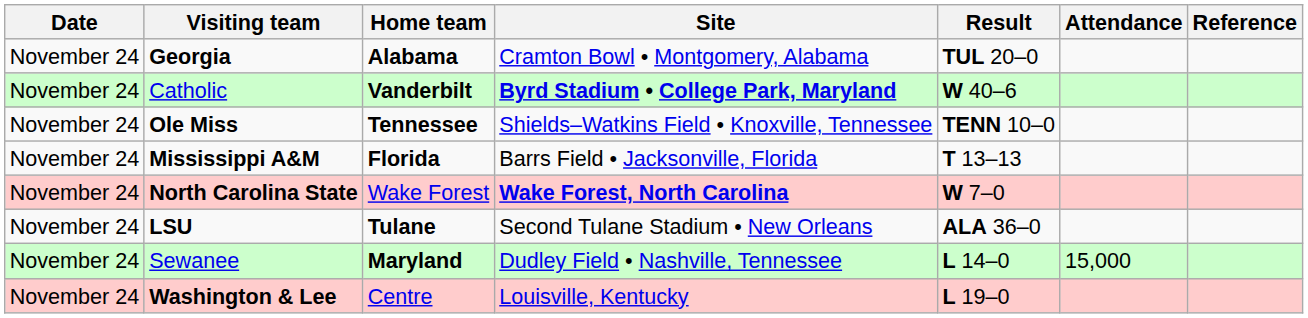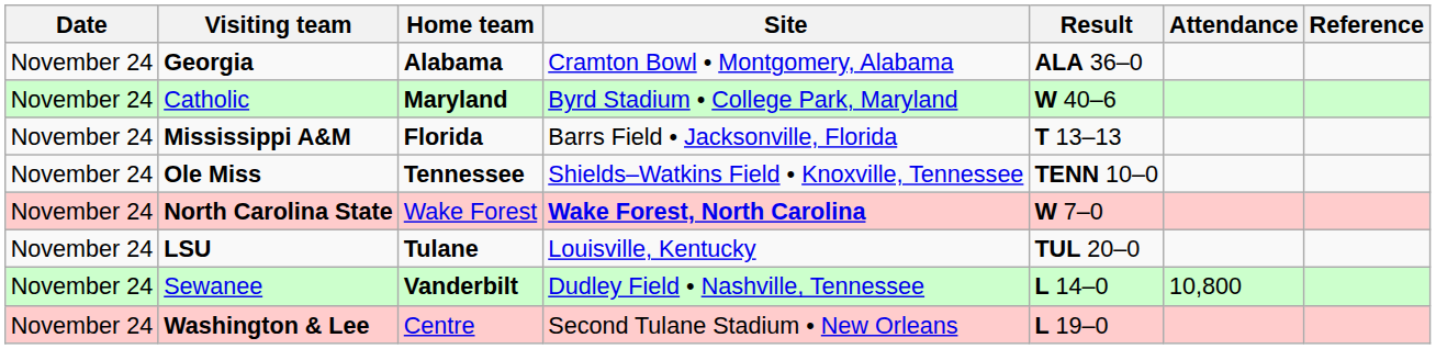Georgia | Result: TUL 20–0 -> ALA 36–0
Catholic | Home team: Vanderbilt -> Maryland
Catholic | Site: bold -> normal
rows swapped: Mississippi A&M <-> Ole Miss
LSU | Site: Second Tulane Stadium • New Orleans -> Louisville, Kentucky
LSU | Result: ALA 36–0 -> TUL 20–0
Sewanee | Home team: Maryland -> Vanderbilt
Sewanee | Attendance: 15,000 -> 10,800
Washington & Lee | Site: Louisville, Kentucky -> Second Tulane Stadium • New Orleans
